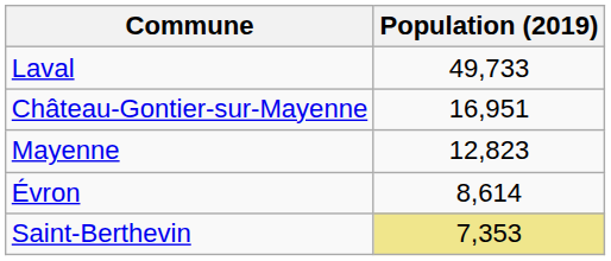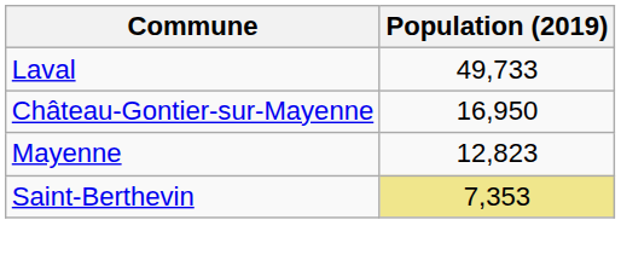Château-Gontier-sur-Mayenne | Population (2019): 16,951 -> 16,950
- row: Évron | 8,614
